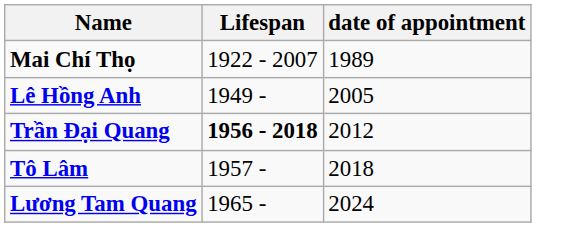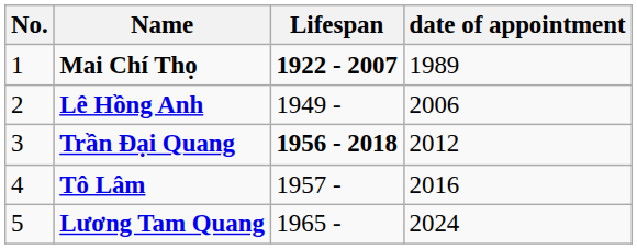+ column: No. | 1 | 2 | 3 | 4 | 5
Mai Chí Thọ | Lifespan: normal -> bold
Lê Hồng Anh | date of appointment: 2005 -> 2006
Tô Lâm | date of appointment: 2018 -> 2016
